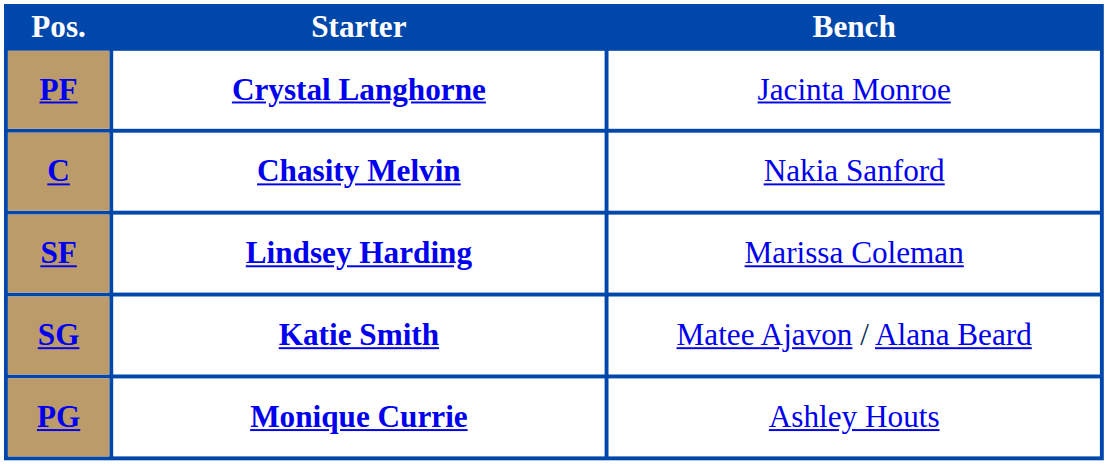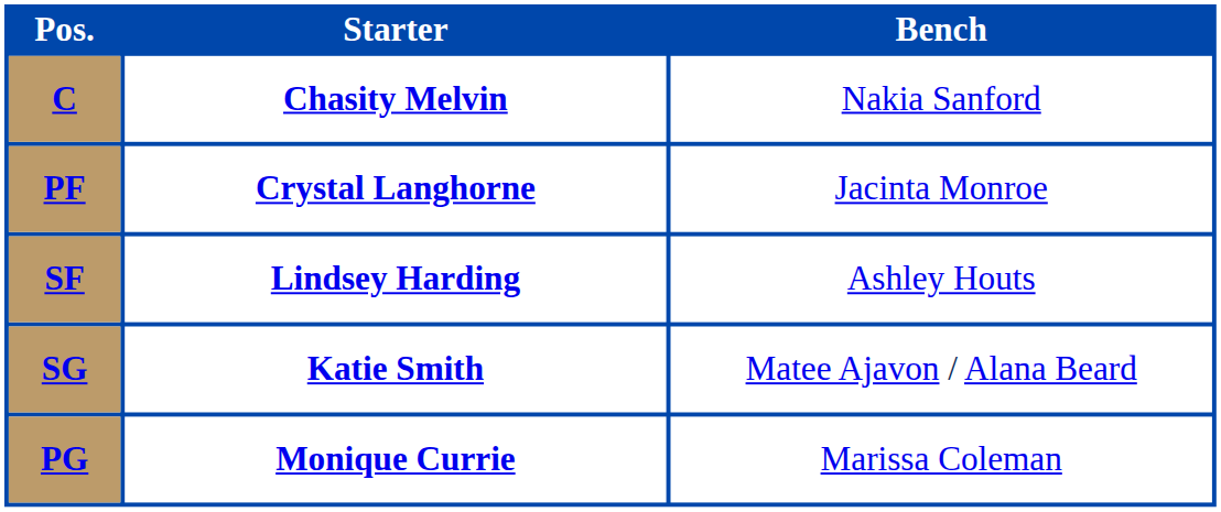rows swapped: C <-> PF
SF | Bench: Marissa Coleman -> Ashley Houts
PG | Bench: Ashley Houts -> Marissa Coleman
